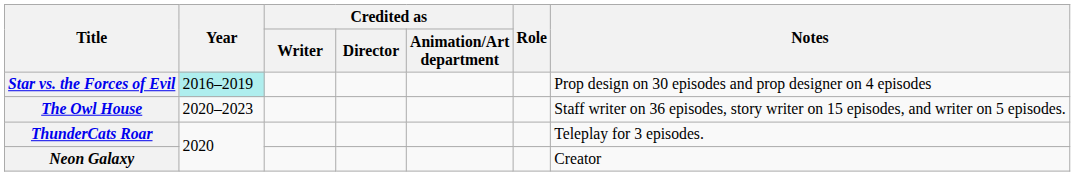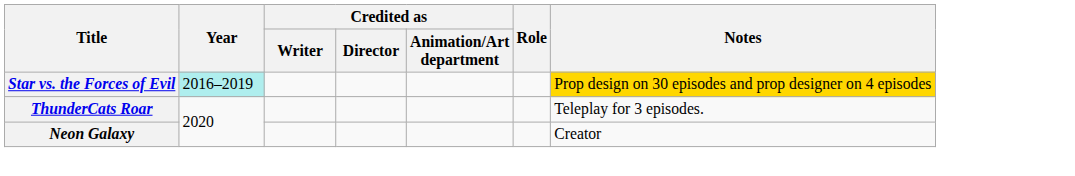Star vs. the Forces of Evil | Notes: no background -> gold background
- row: The Owl House | 2020–2023 | Staff writer on 36 episodes, story writer on 15 episodes, and writer on 5 episodes.
